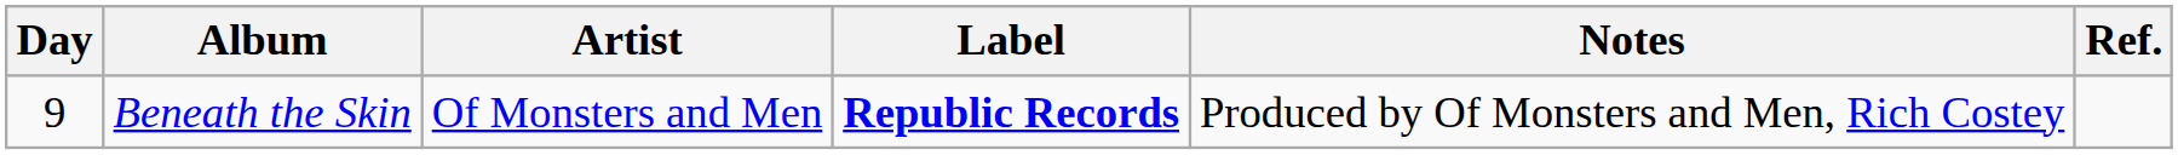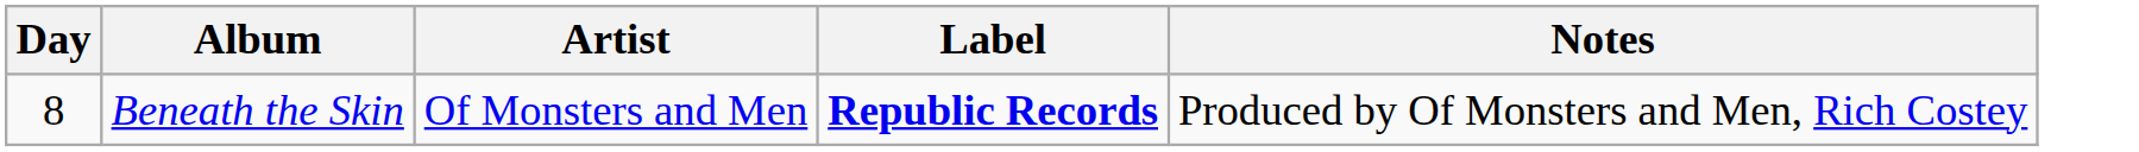- column: Ref.
Beneath the Skin | Day: 9 -> 8
